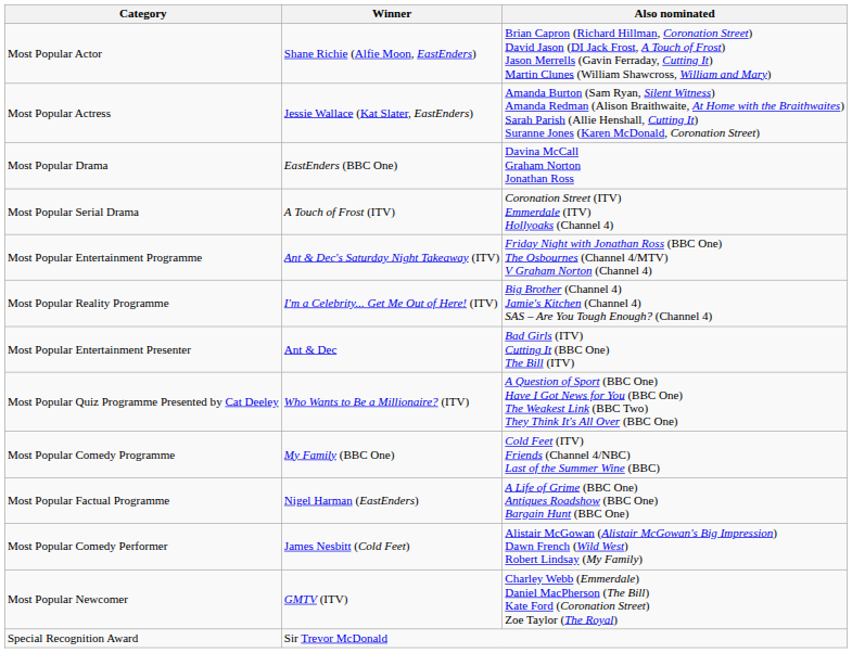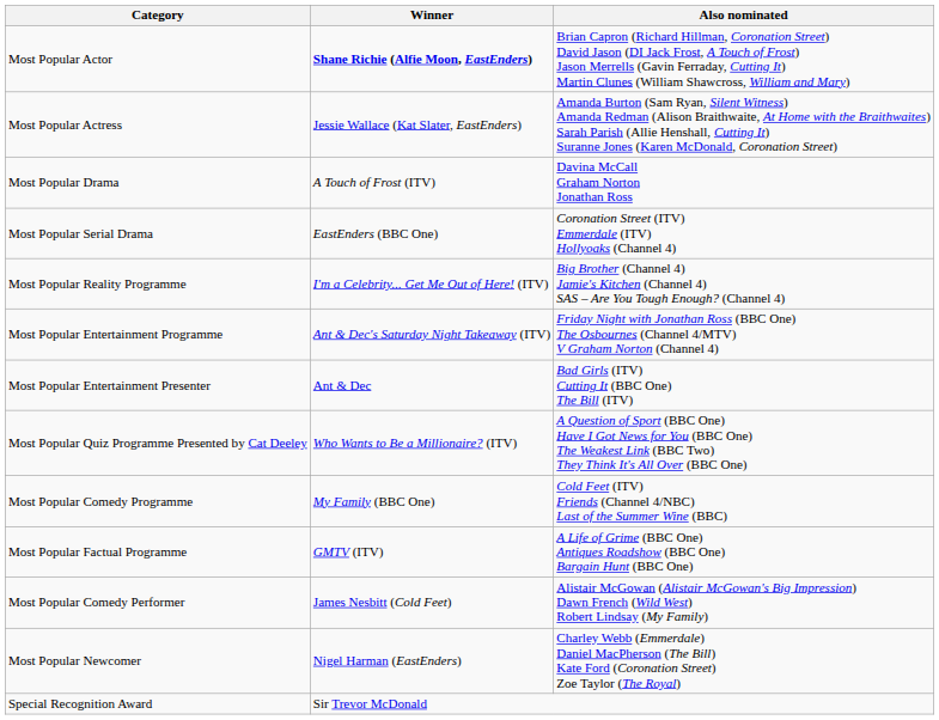Most Popular Actor | Winner: normal -> bold
Most Popular Drama | Winner: EastEnders (BBC One) -> A Touch of Frost (ITV)
Most Popular Serial Drama | Winner: A Touch of Frost (ITV) -> EastEnders (BBC One)
rows swapped: Most Popular Entertainment Programme <-> Most Popular Reality Programme
Most Popular Factual Programme | Winner: Nigel Harman (EastEnders) -> GMTV (ITV)
Most Popular Newcomer | Winner: GMTV (ITV) -> Nigel Harman (EastEnders)
